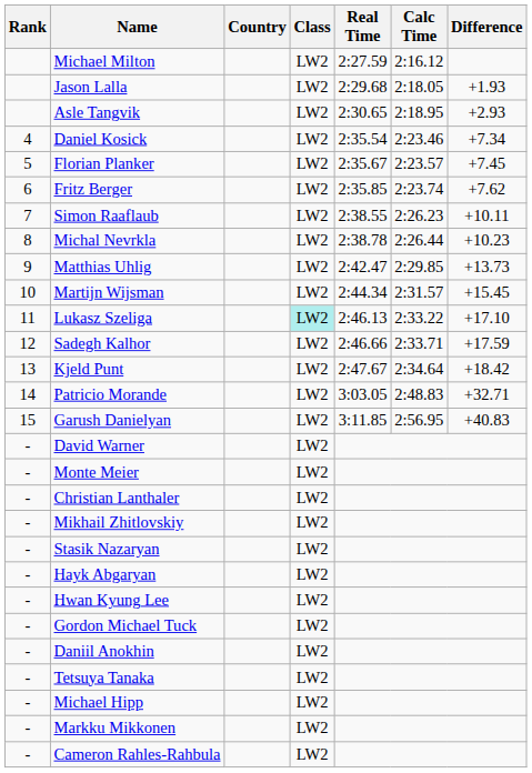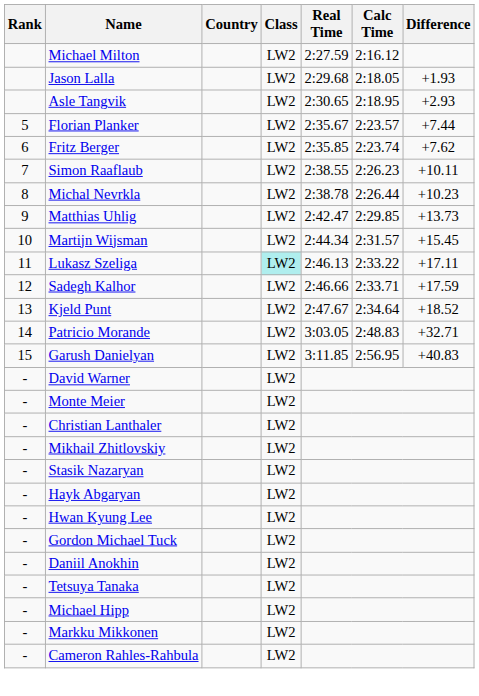- row: 4 | Daniel Kosick | LW2 | 2:35.54 | 2:23.46 | +7.34
Florian Planker | Difference: +7.45 -> +7.44
Lukasz Szeliga | Difference: +17.10 -> +17.11
Kjeld Punt | Difference: +18.42 -> +18.52
